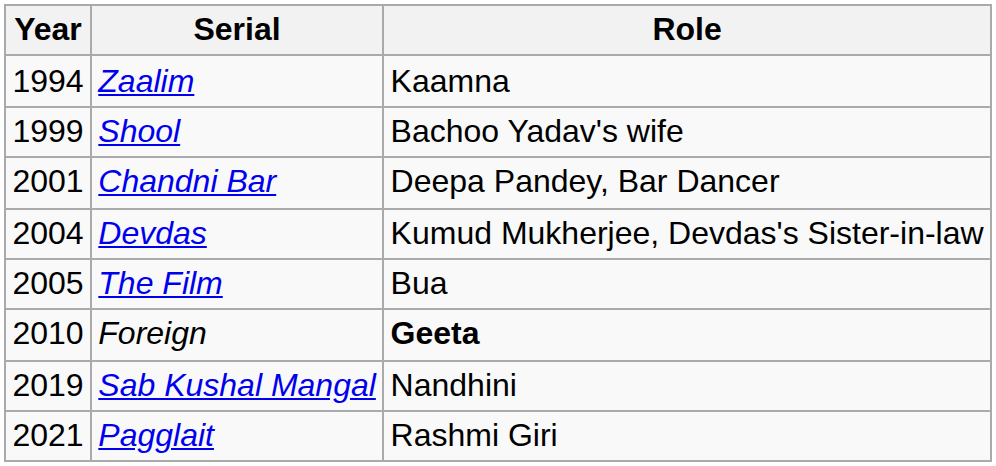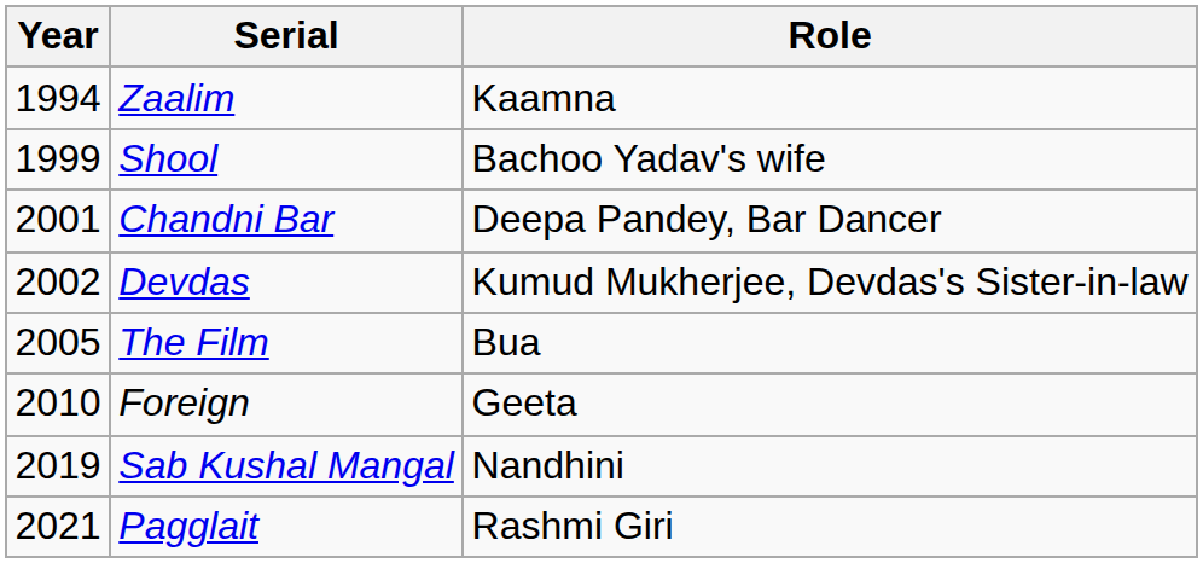Devdas | Year: 2004 -> 2002
Foreign | Role: bold -> normal
